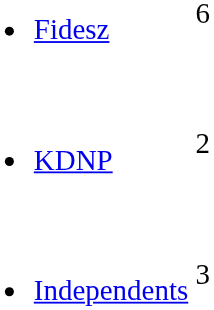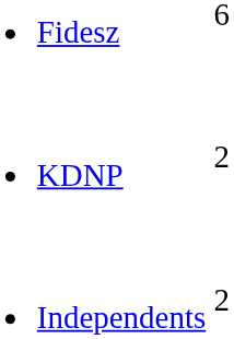Independents | column 2: 3 -> 2
